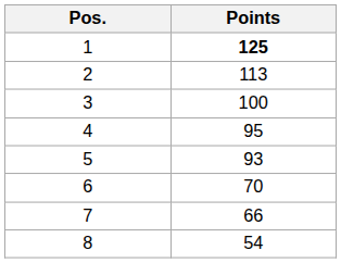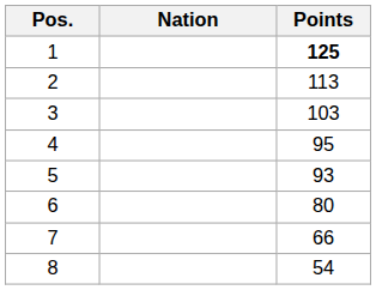+ column: Nation
3 | Points: 100 -> 103
6 | Points: 70 -> 80
